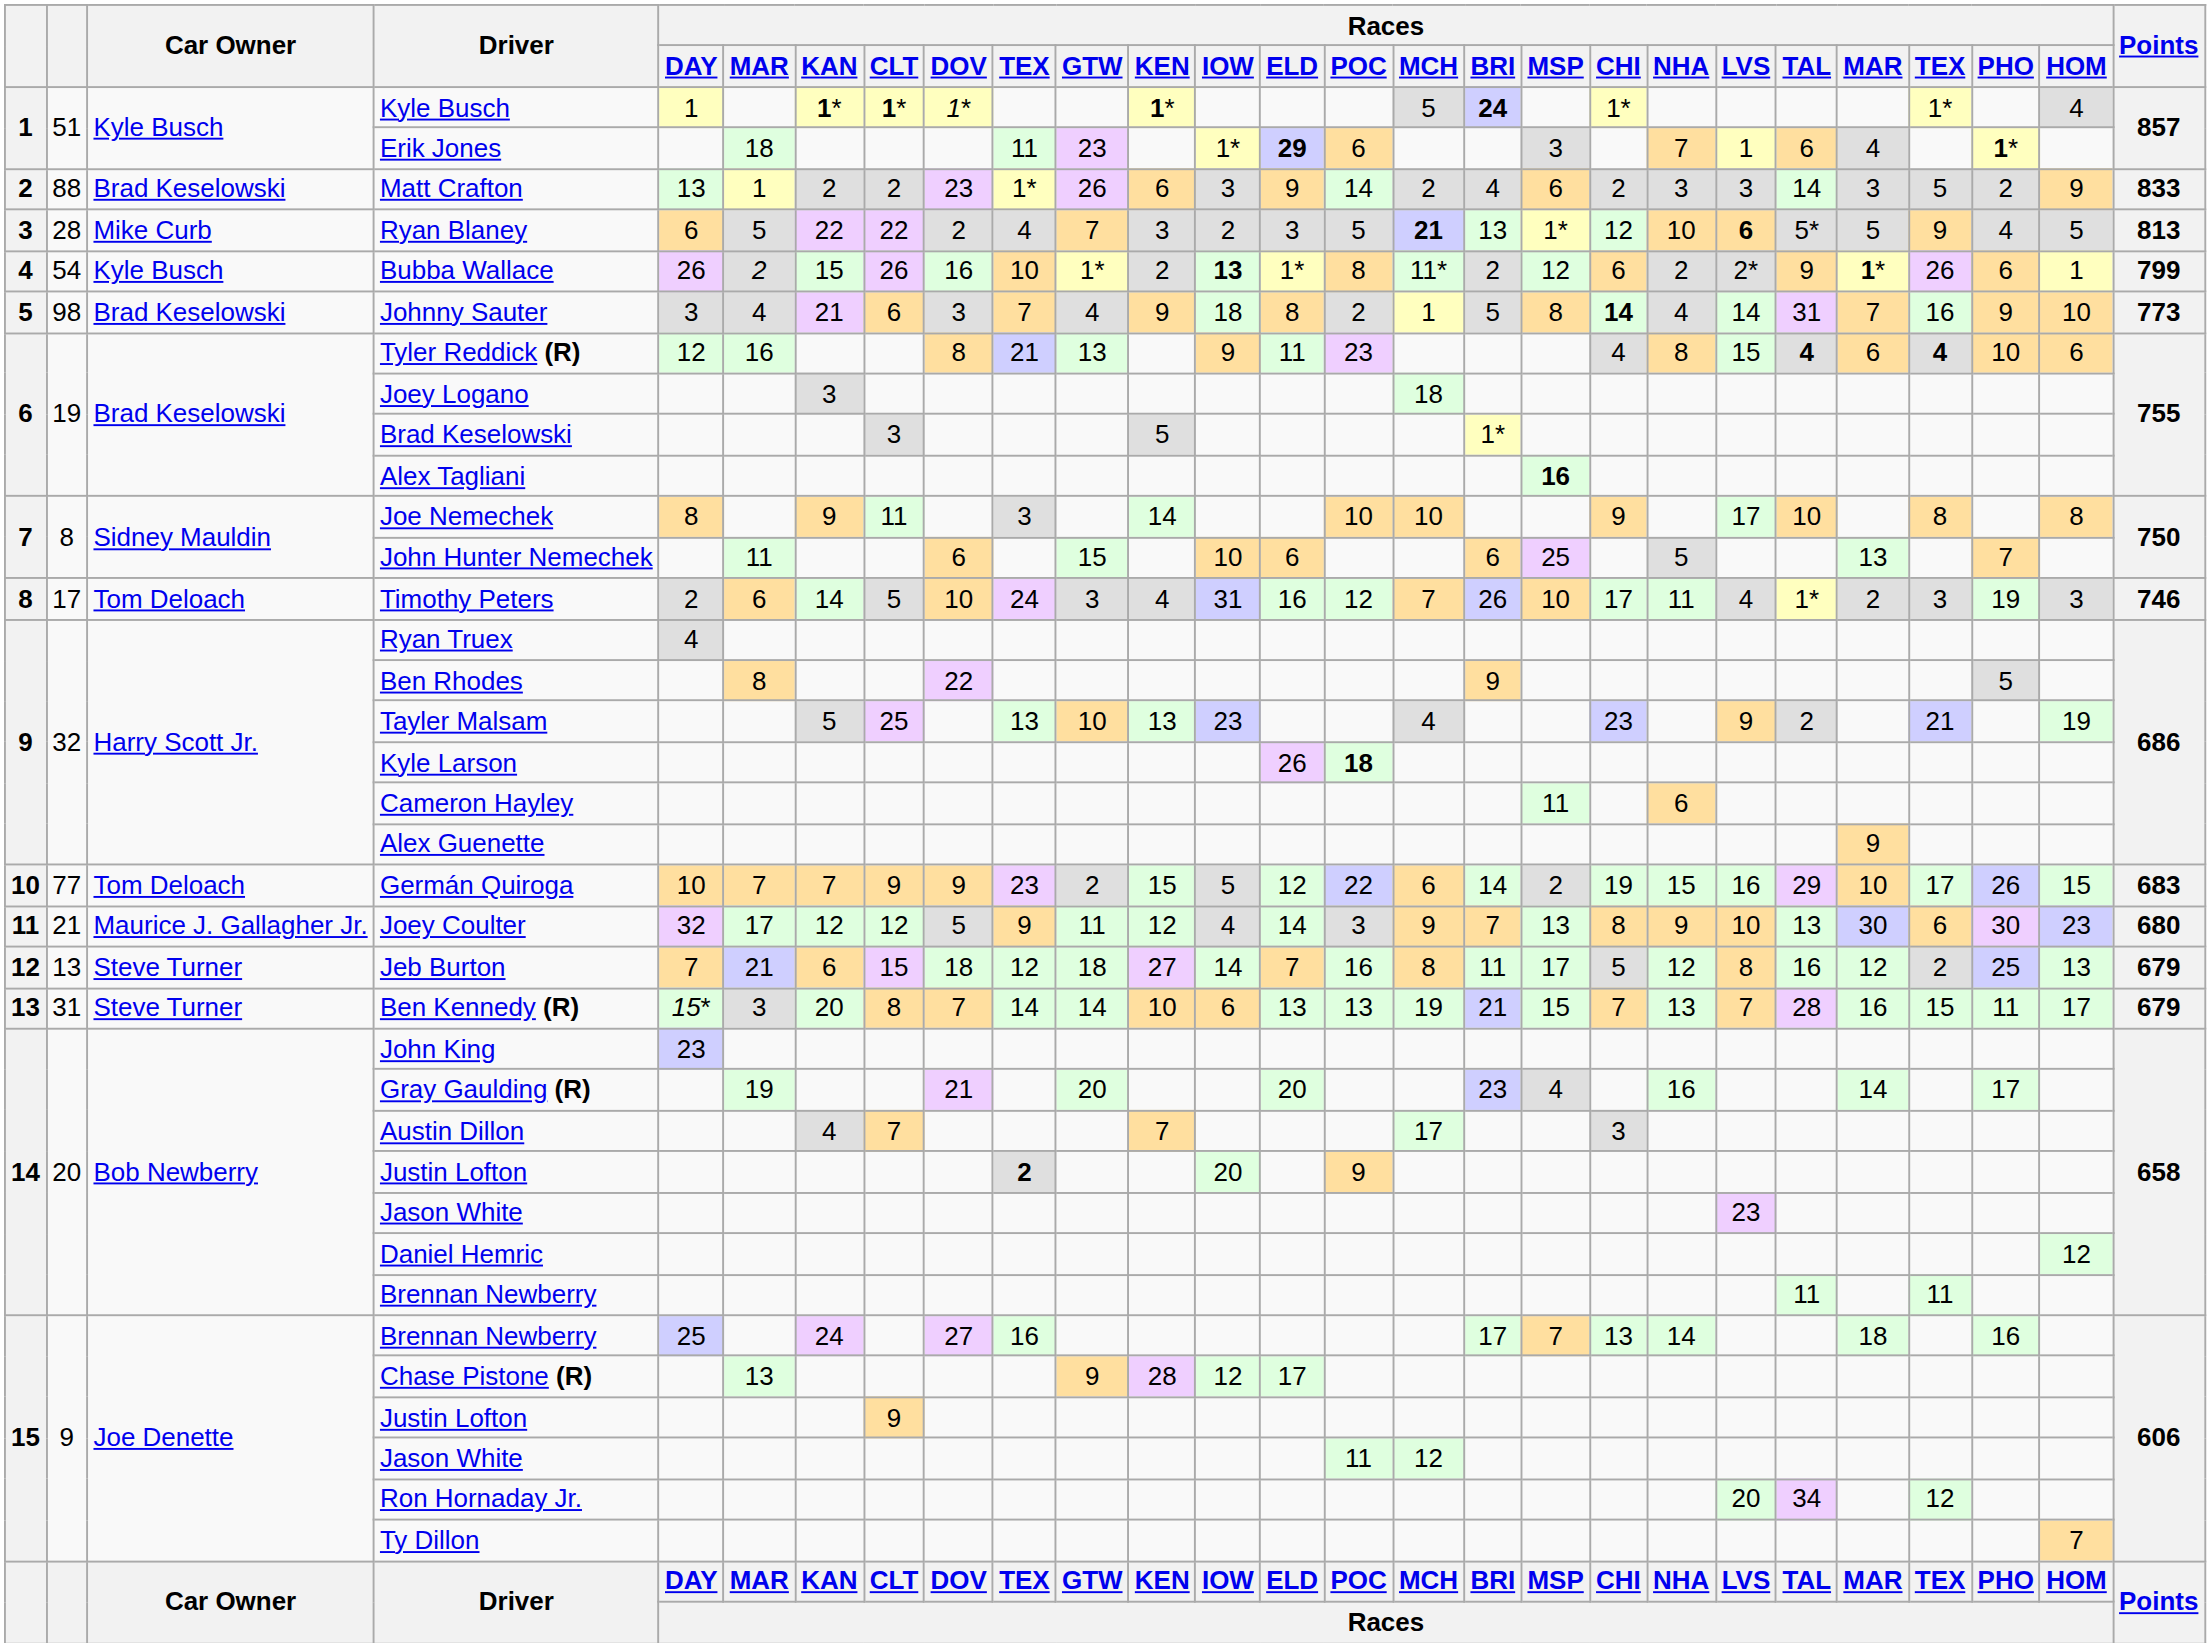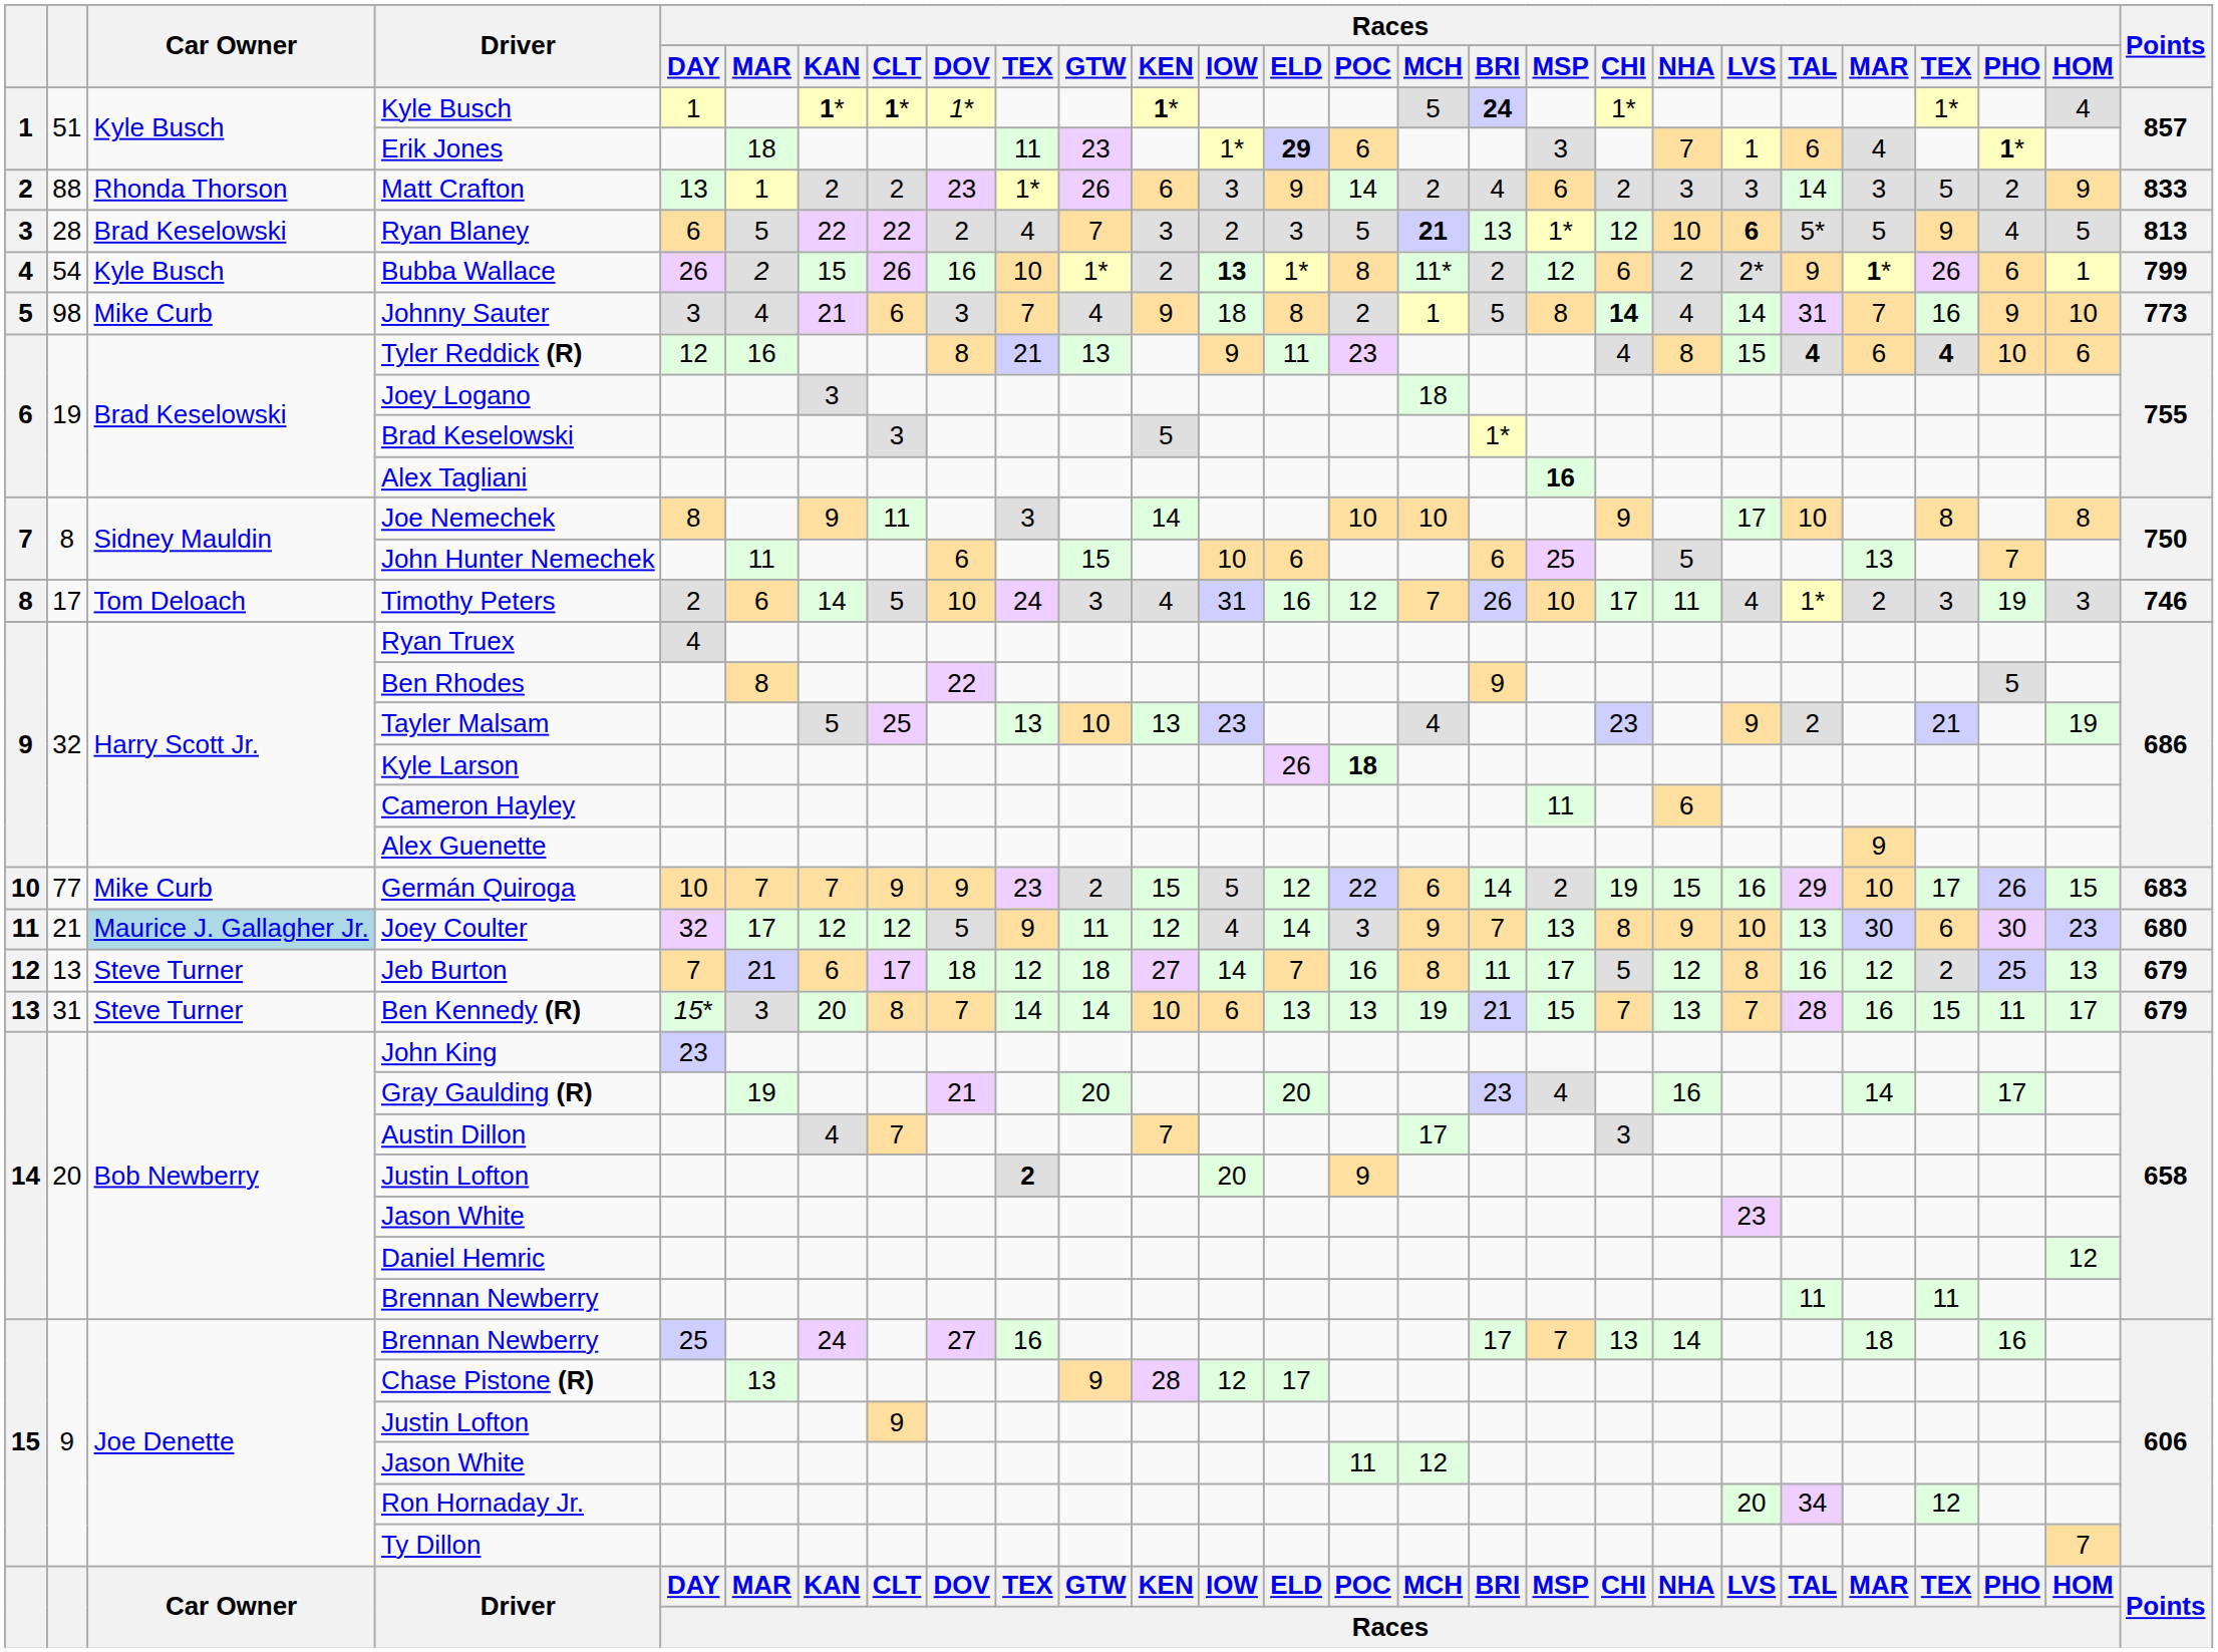Matt Crafton | Car Owner: Brad Keselowski -> Rhonda Thorson
Ryan Blaney | Car Owner: Mike Curb -> Brad Keselowski
Johnny Sauter | Car Owner: Brad Keselowski -> Mike Curb
Germán Quiroga | Car Owner: Tom Deloach -> Mike Curb
Joey Coulter | Car Owner: no background -> lightblue background
Jeb Burton | Races / CLT: 15 -> 17
